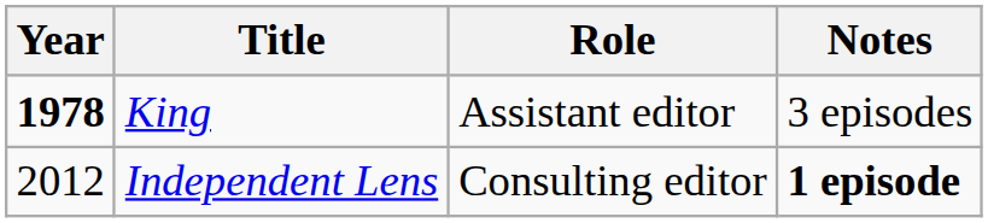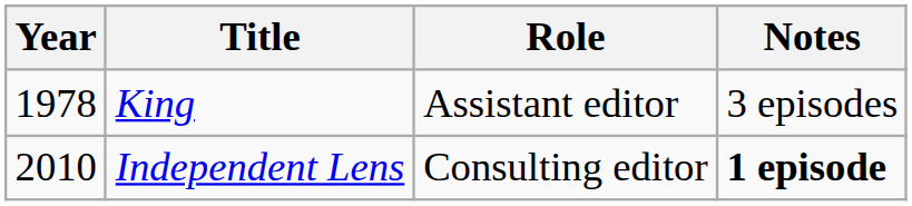King | Year: bold -> normal
Independent Lens | Year: 2012 -> 2010
